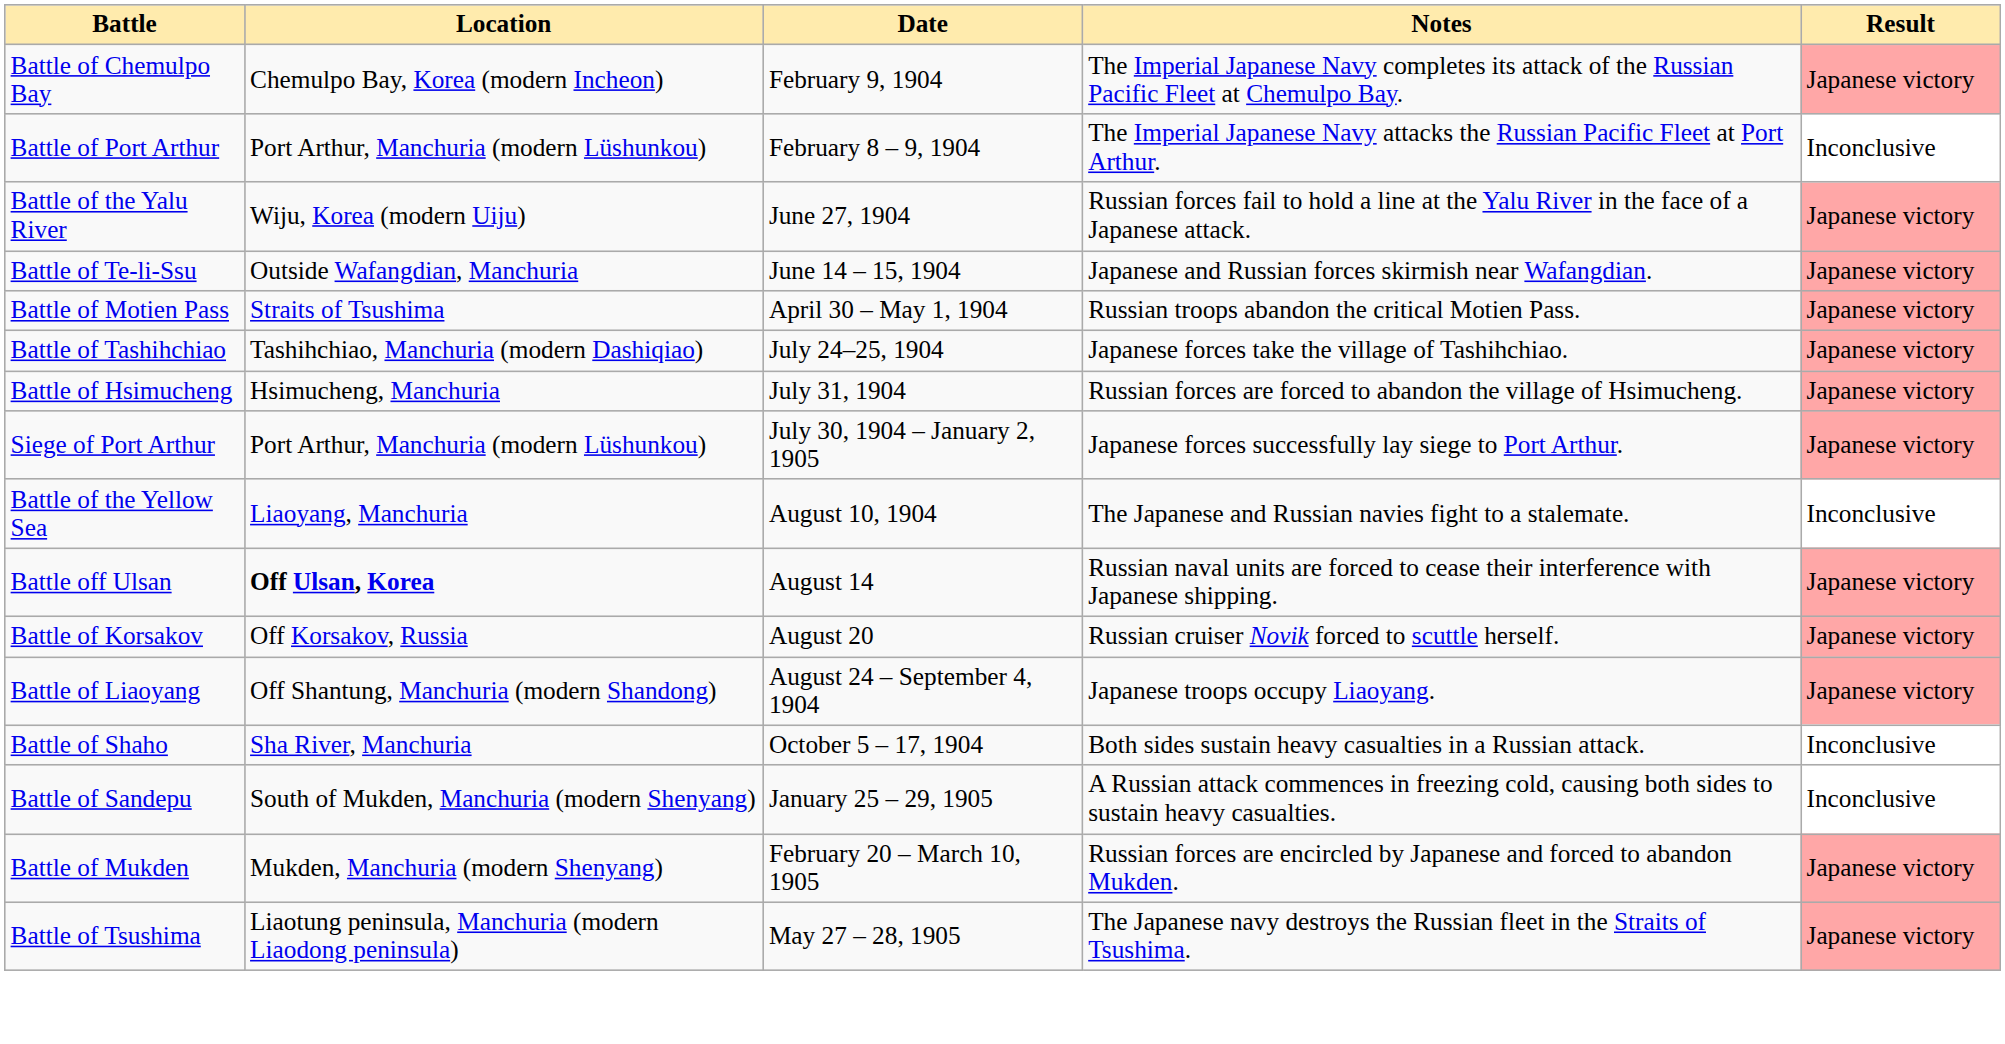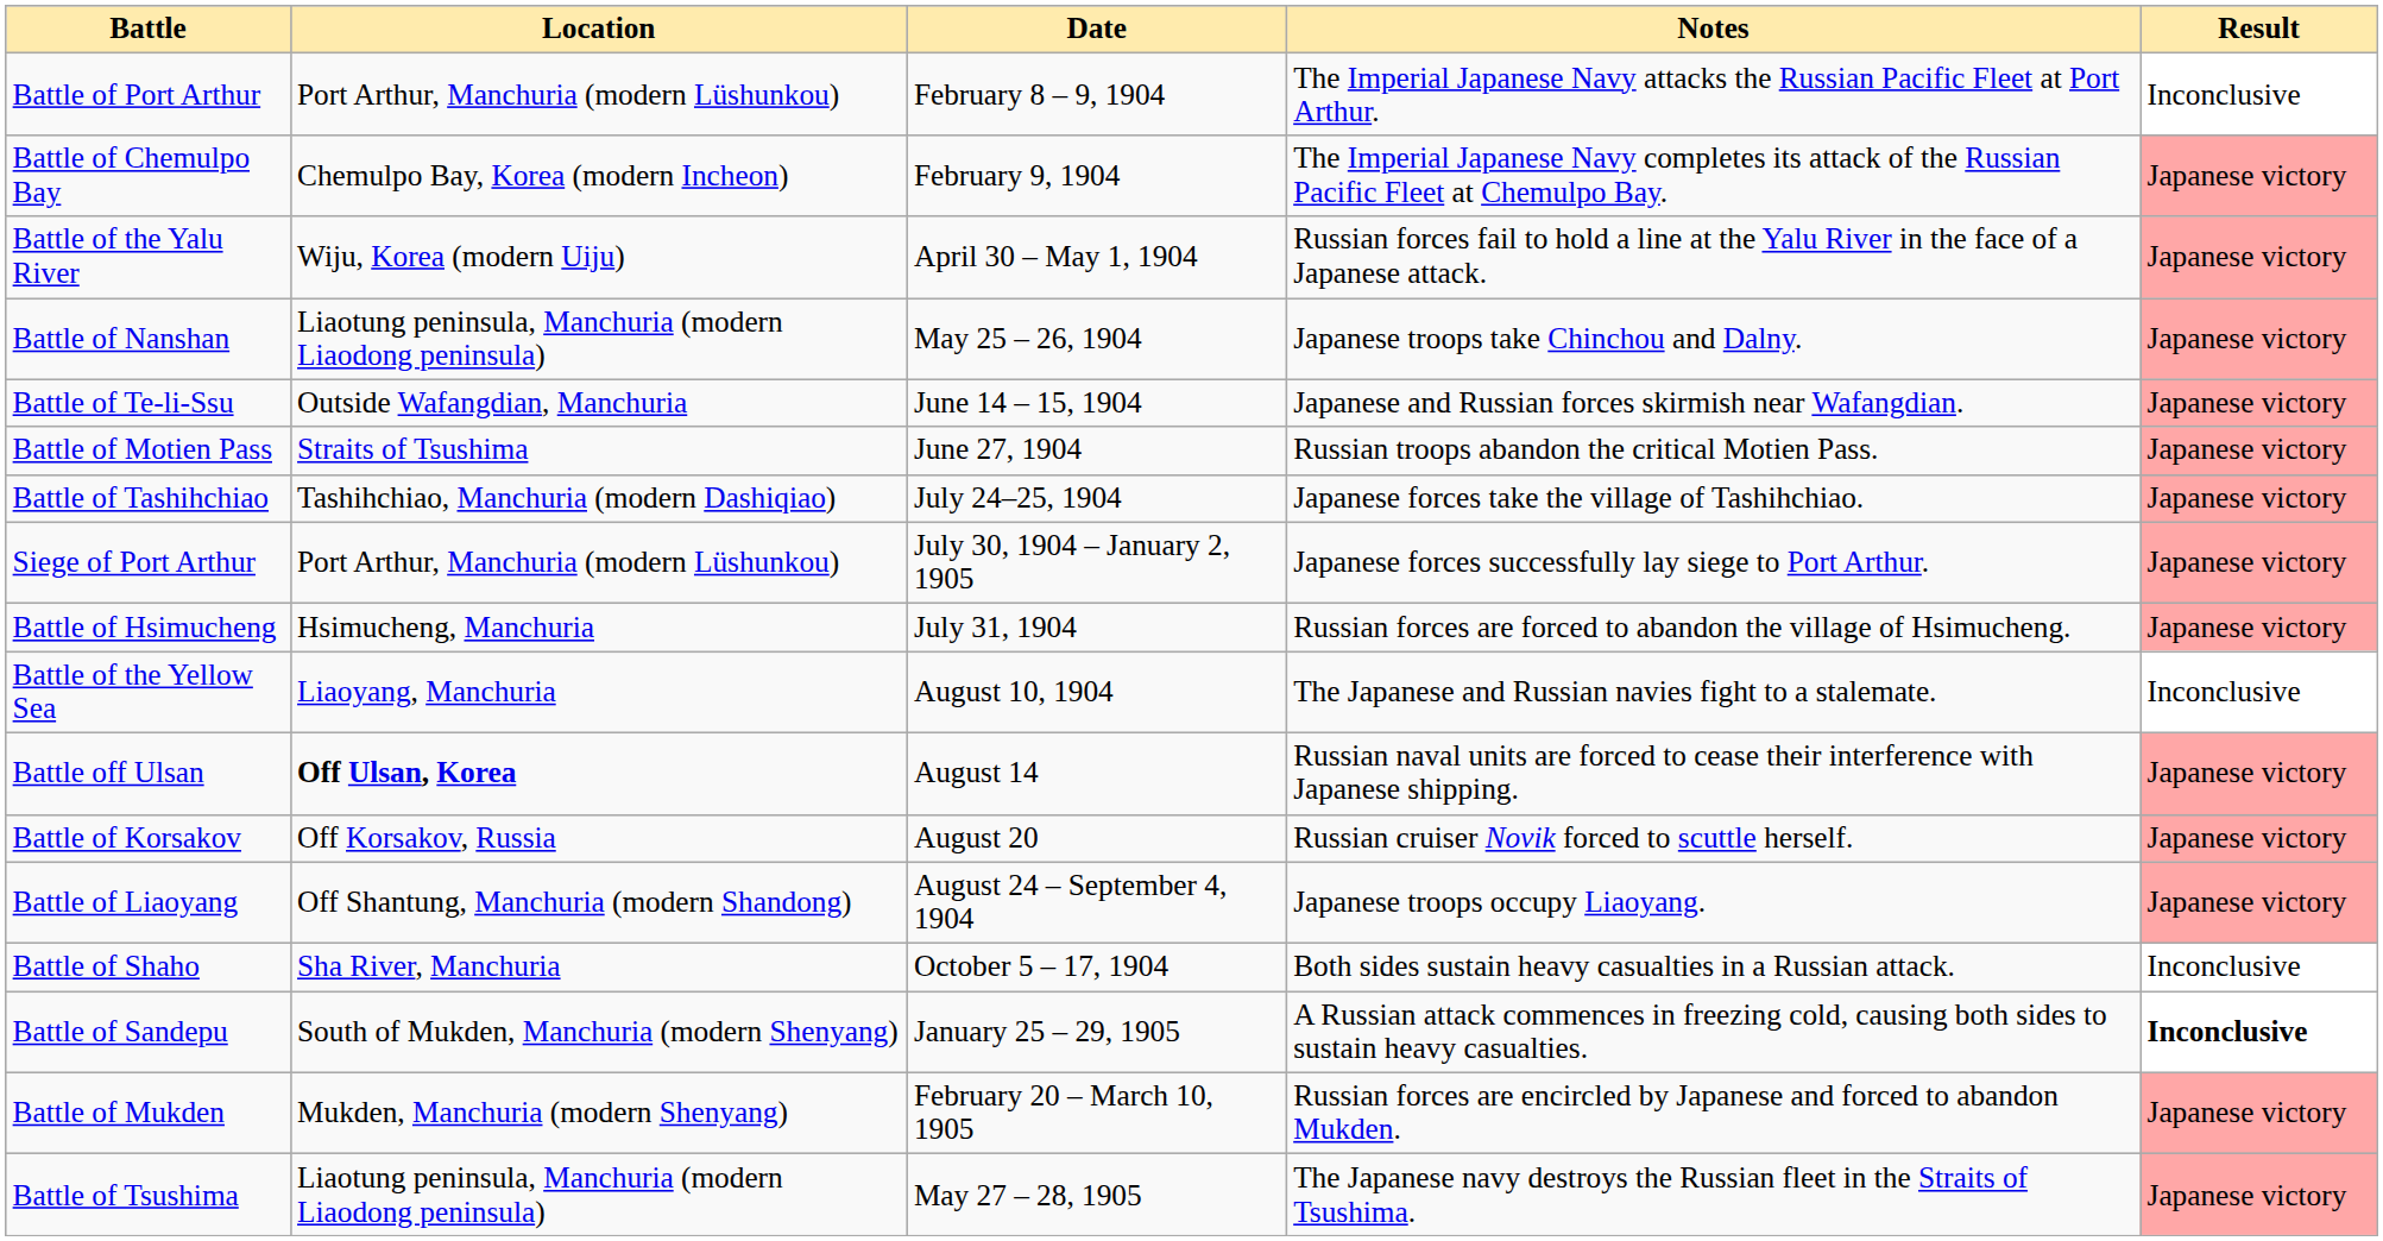rows swapped: Battle of Port Arthur <-> Battle of Chemulpo Bay
Battle of the Yalu River | Date: June 27, 1904 -> April 30 – May 1, 1904
+ row: Battle of Nanshan | Liaotung peninsula, Manchuria (modern Liaodong peninsula) | May 25 – 26, 1904 | Japanese troops take Chinchou and Dalny. | Japanese victory
Battle of Motien Pass | Date: April 30 – May 1, 1904 -> June 27, 1904
rows swapped: Siege of Port Arthur <-> Battle of Hsimucheng
Battle of Sandepu | Result: normal -> bold
